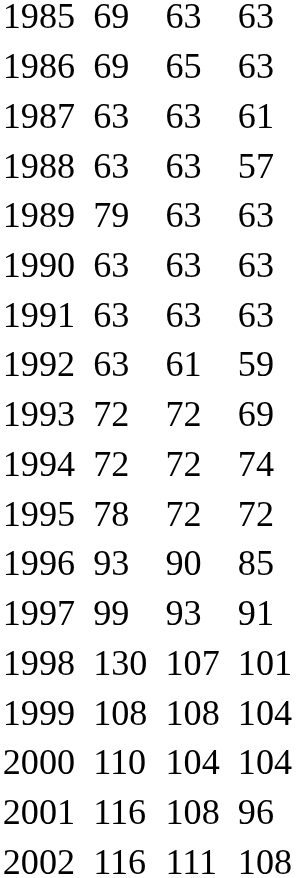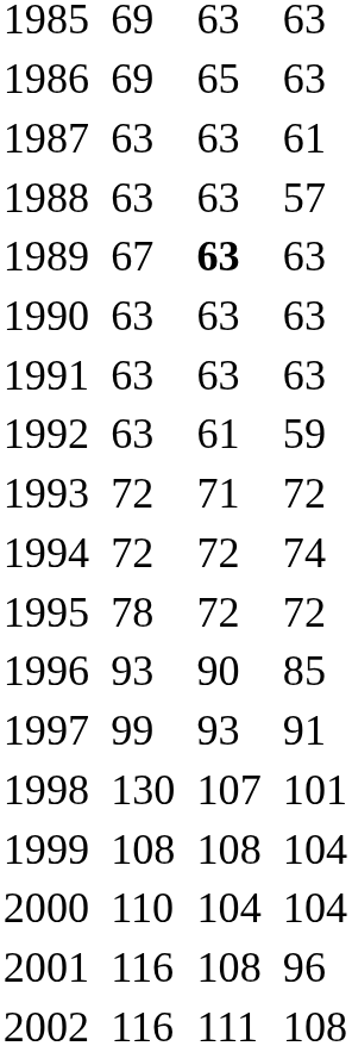1989 | column 3: 79 -> 67
1989 | column 5: normal -> bold
1993 | column 5: 72 -> 71
1993 | column 7: 69 -> 72
